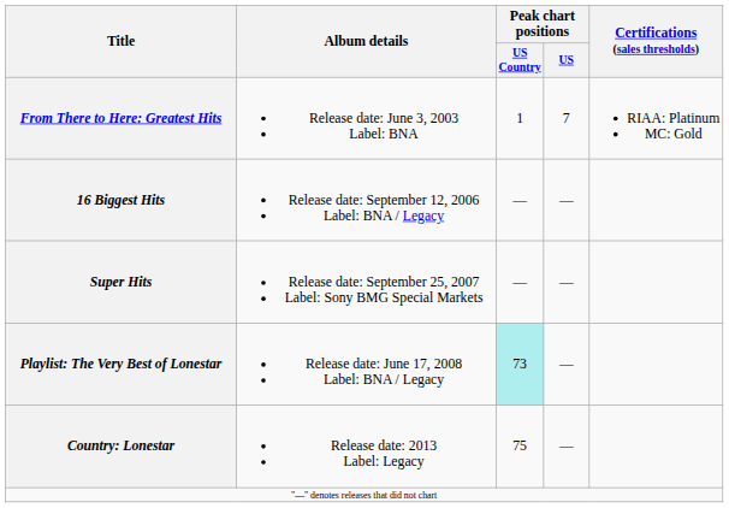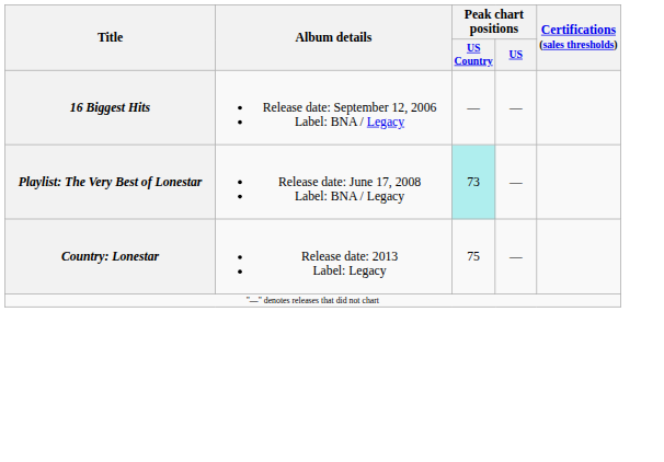- row: From There to Here: Greatest Hits | Release date: June 3, 2003 Label: BNA | 1 | 7 | RIAA: Platinum MC: Gold
- row: Super Hits | Release date: September 25, 2007 Label: Sony BMG Special Markets | — | —
